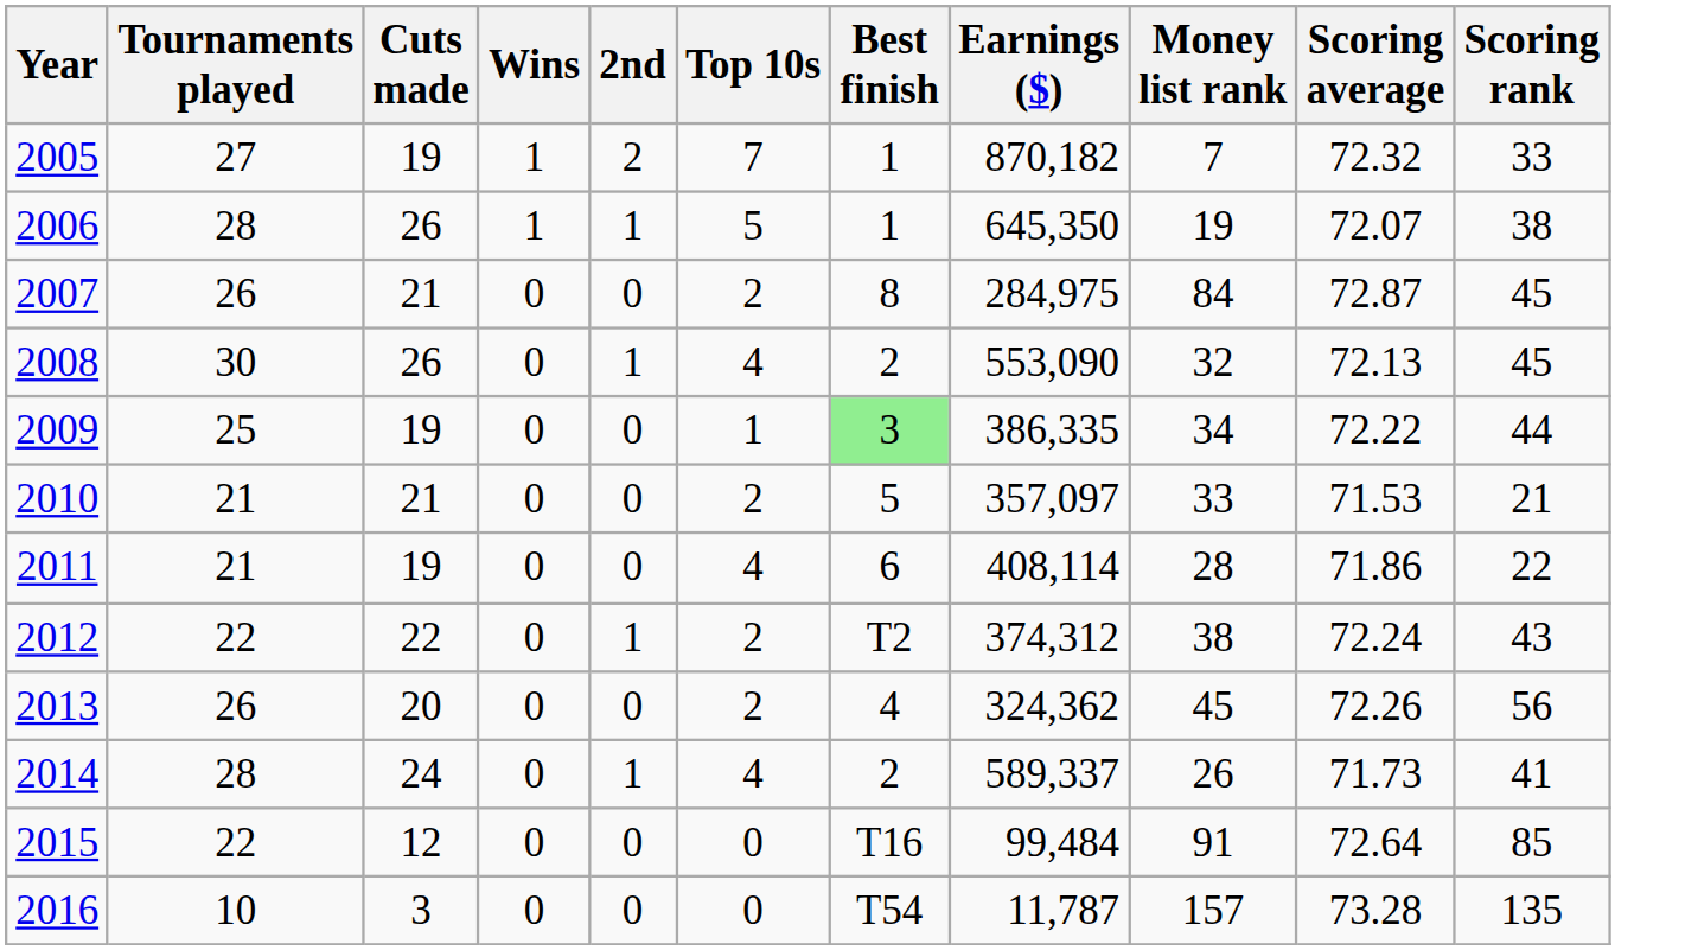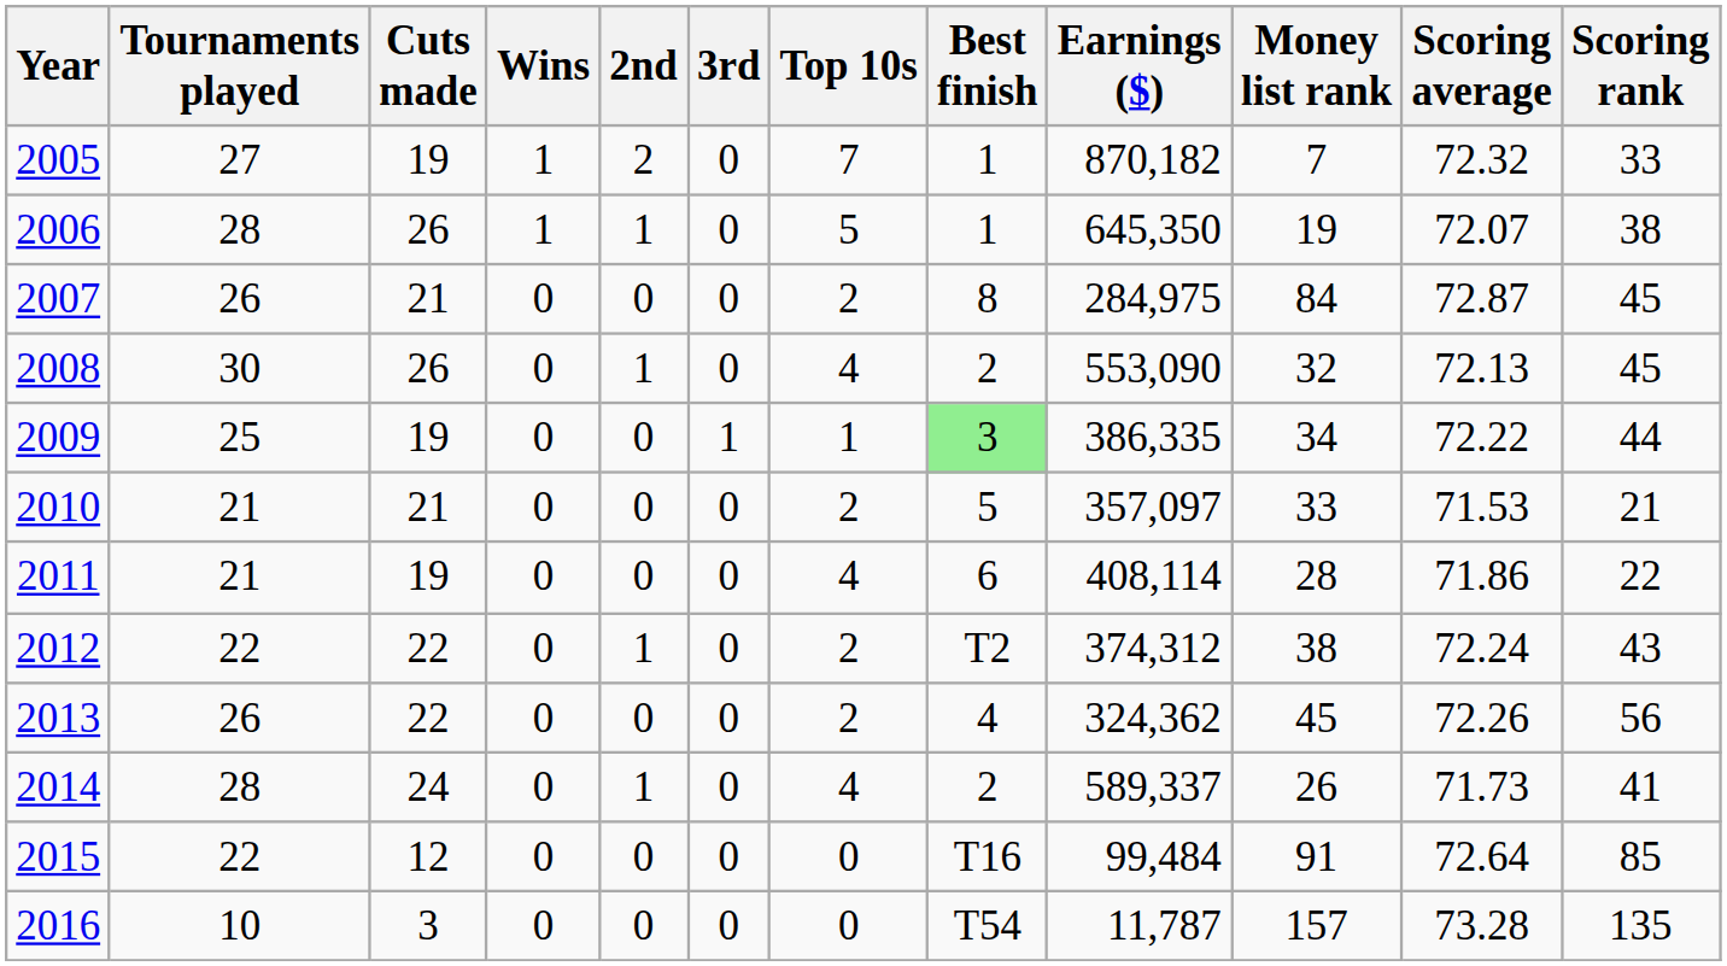+ column: 3rd | 0 | 0 | 0 | 0 | 1 | 0 | 0 | 0 | 0 | 0 | 0 | 0
2013 | Cuts made: 20 -> 22
